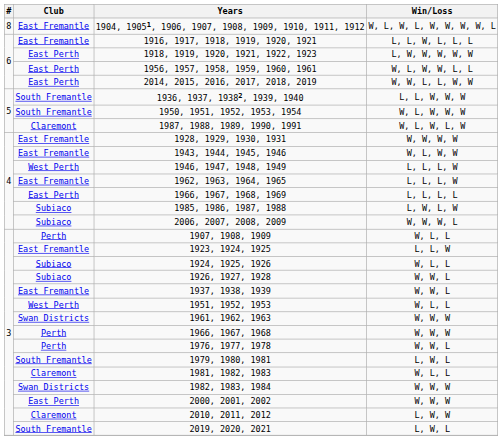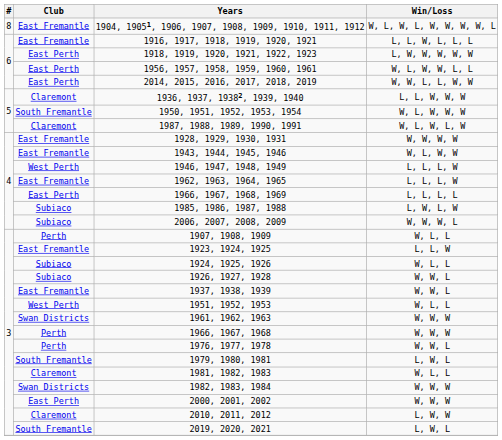1936, 1937, 19382, 1939, 1940 | Club: South Fremantle -> Claremont
